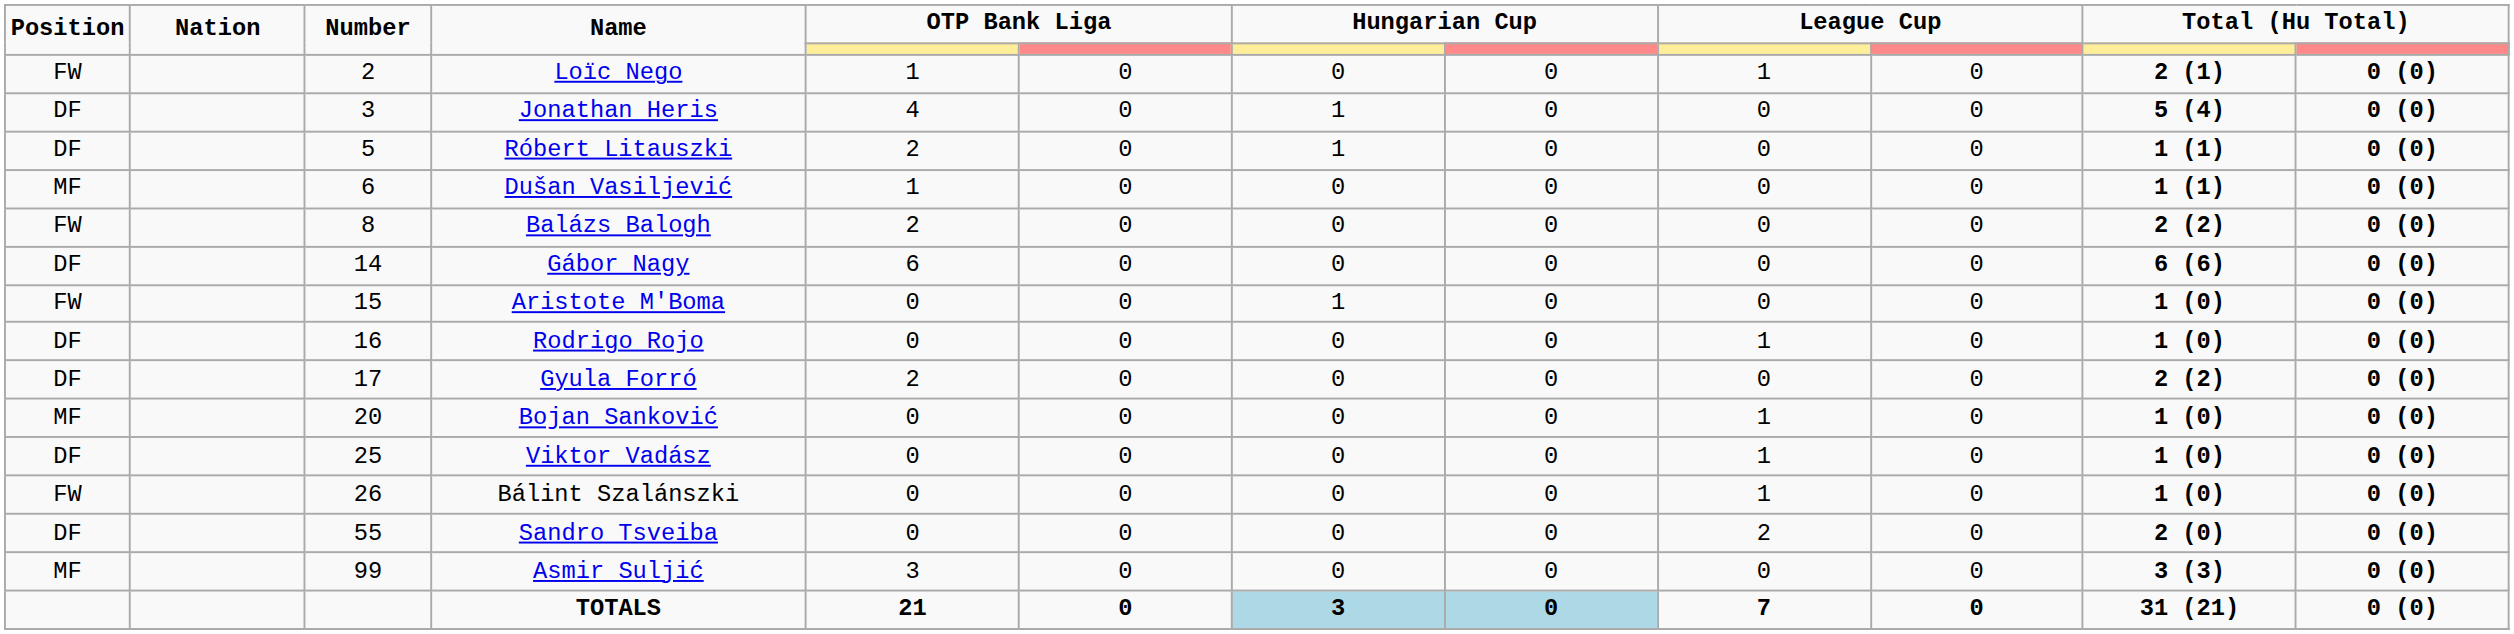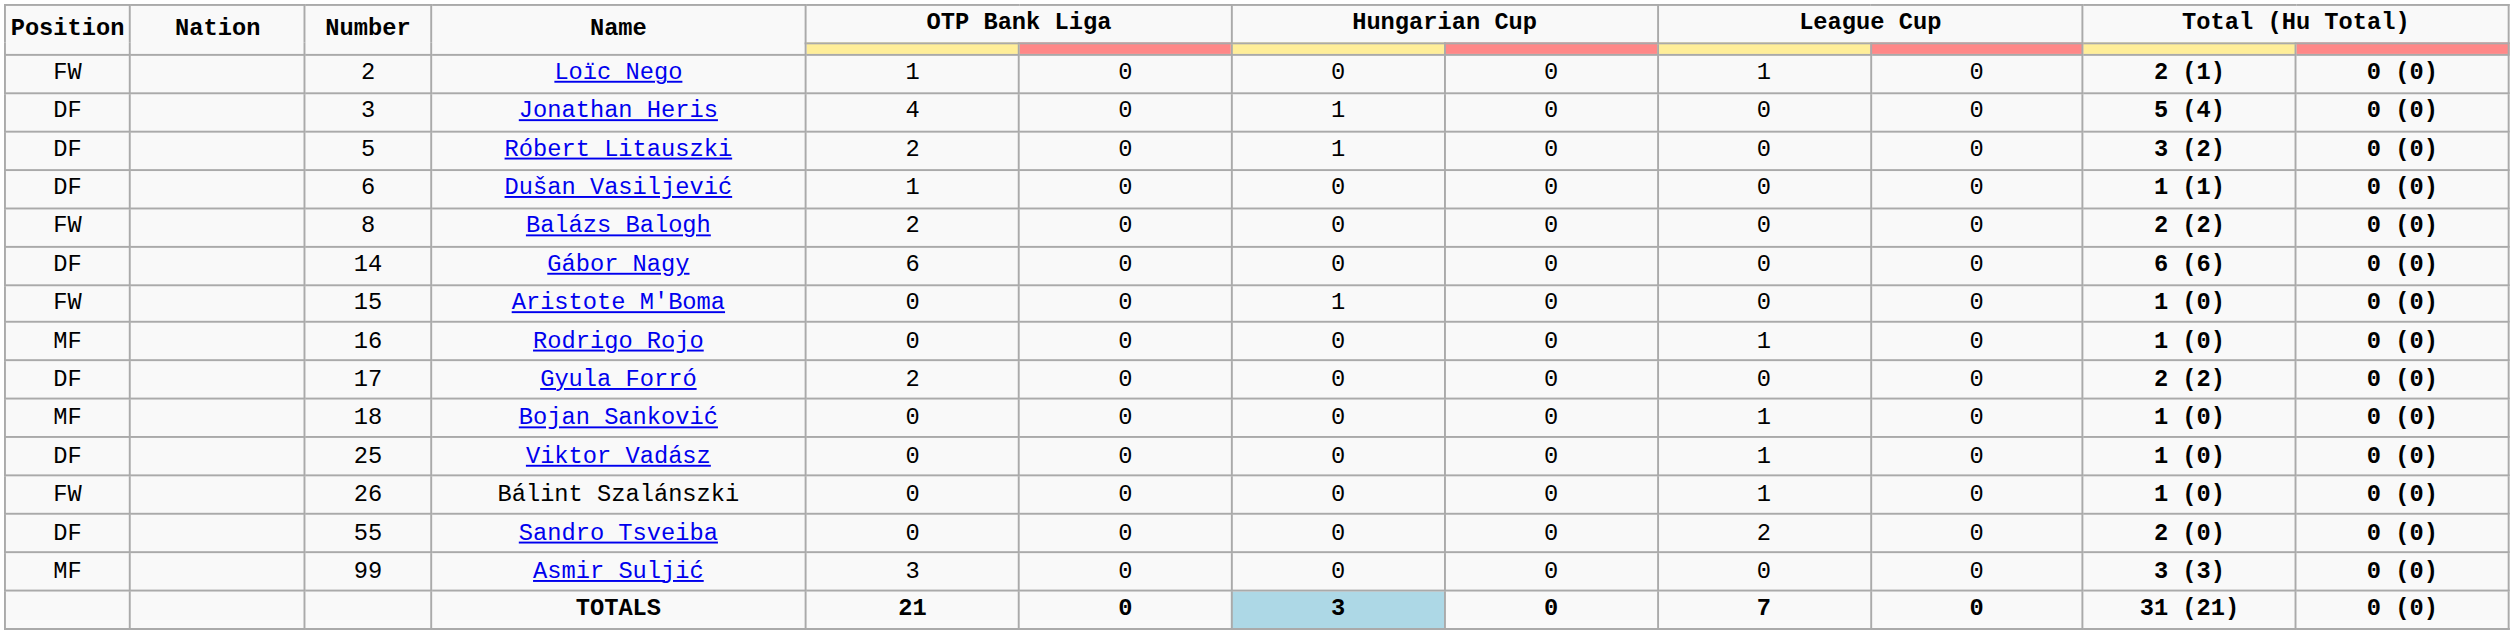Róbert Litauszki | column 11: 1 (1) -> 3 (2)
Dušan Vasiljević | Position: MF -> DF
Rodrigo Rojo | Position: DF -> MF
Bojan Sanković | Number: 20 -> 18
TOTALS | column 8: lightblue background -> no background
